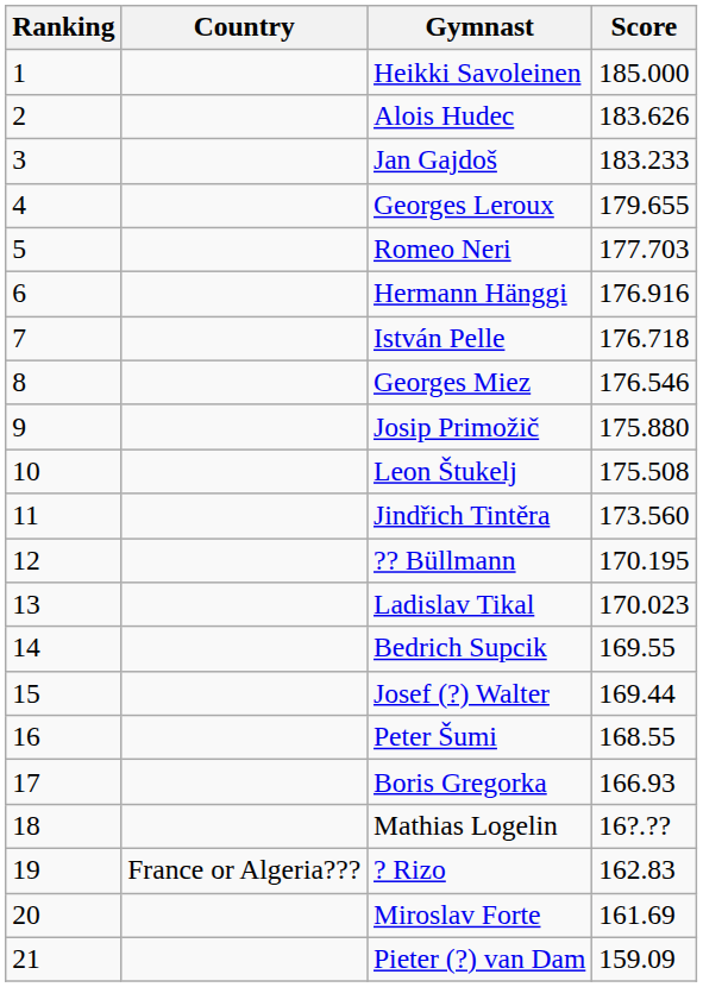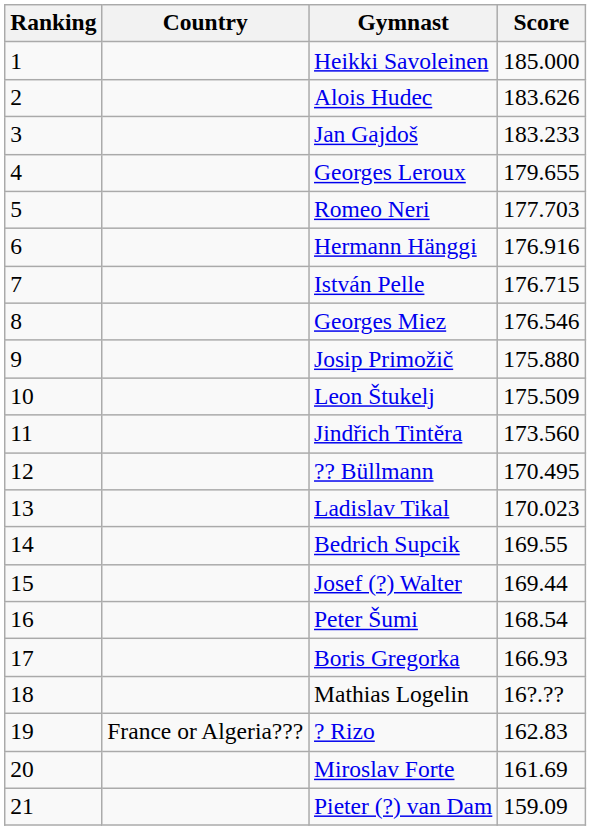István Pelle | Score: 176.718 -> 176.715
Leon Štukelj | Score: 175.508 -> 175.509
?? Büllmann | Score: 170.195 -> 170.495
Peter Šumi | Score: 168.55 -> 168.54
